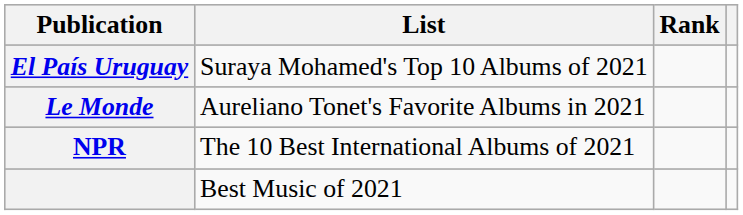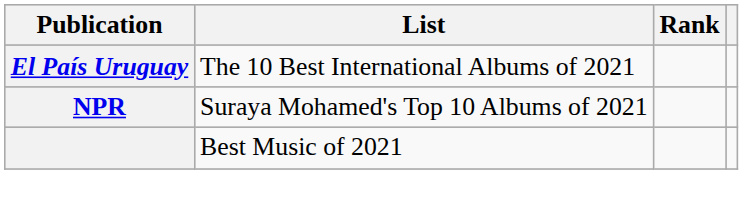El País Uruguay | List: Suraya Mohamed's Top 10 Albums of 2021 -> The 10 Best International Albums of 2021
- row: Le Monde | Aureliano Tonet's Favorite Albums in 2021
NPR | List: The 10 Best International Albums of 2021 -> Suraya Mohamed's Top 10 Albums of 2021
